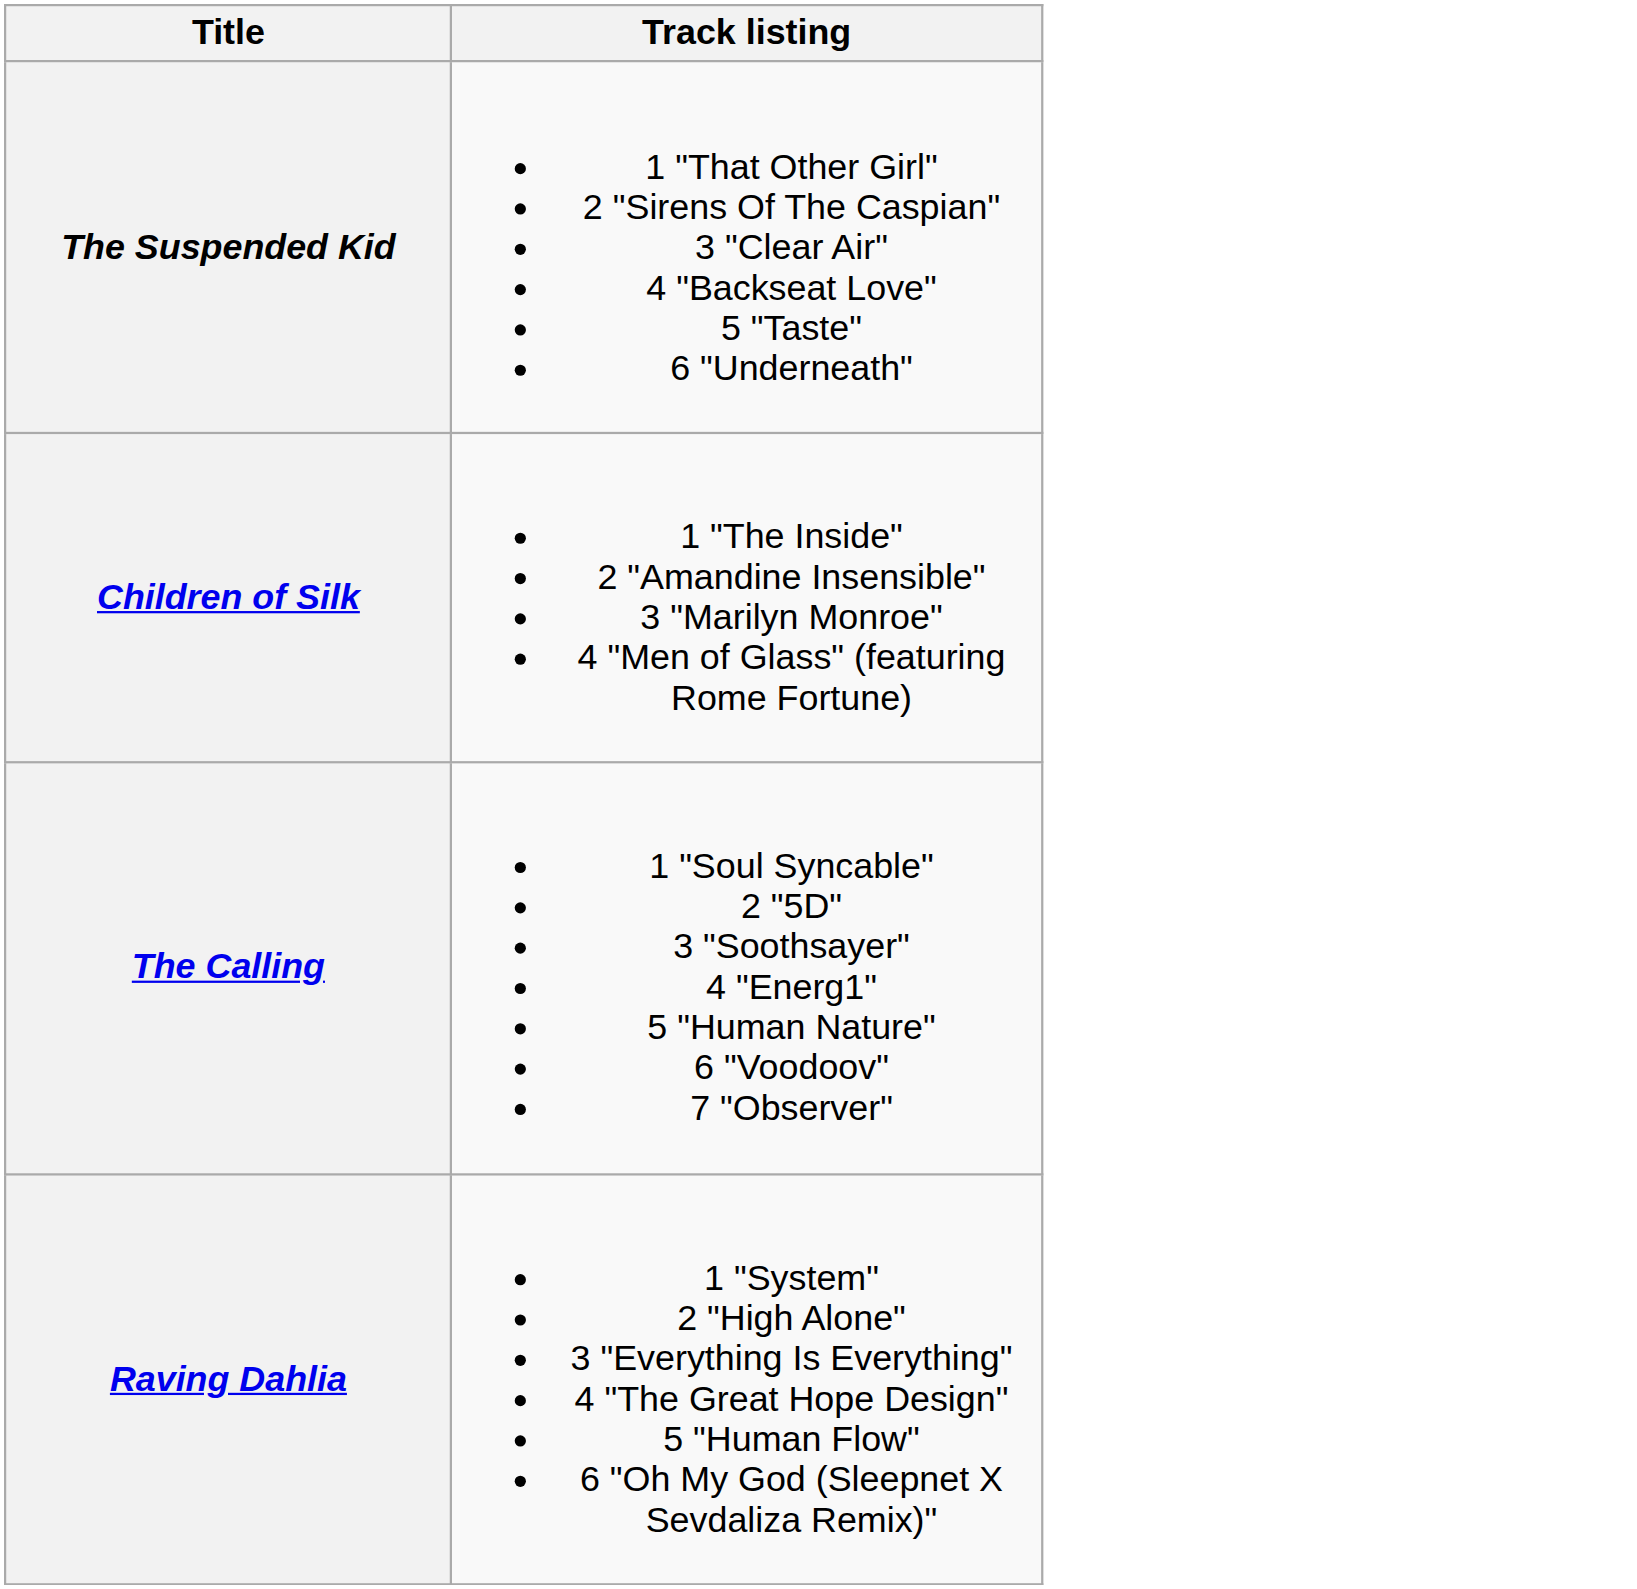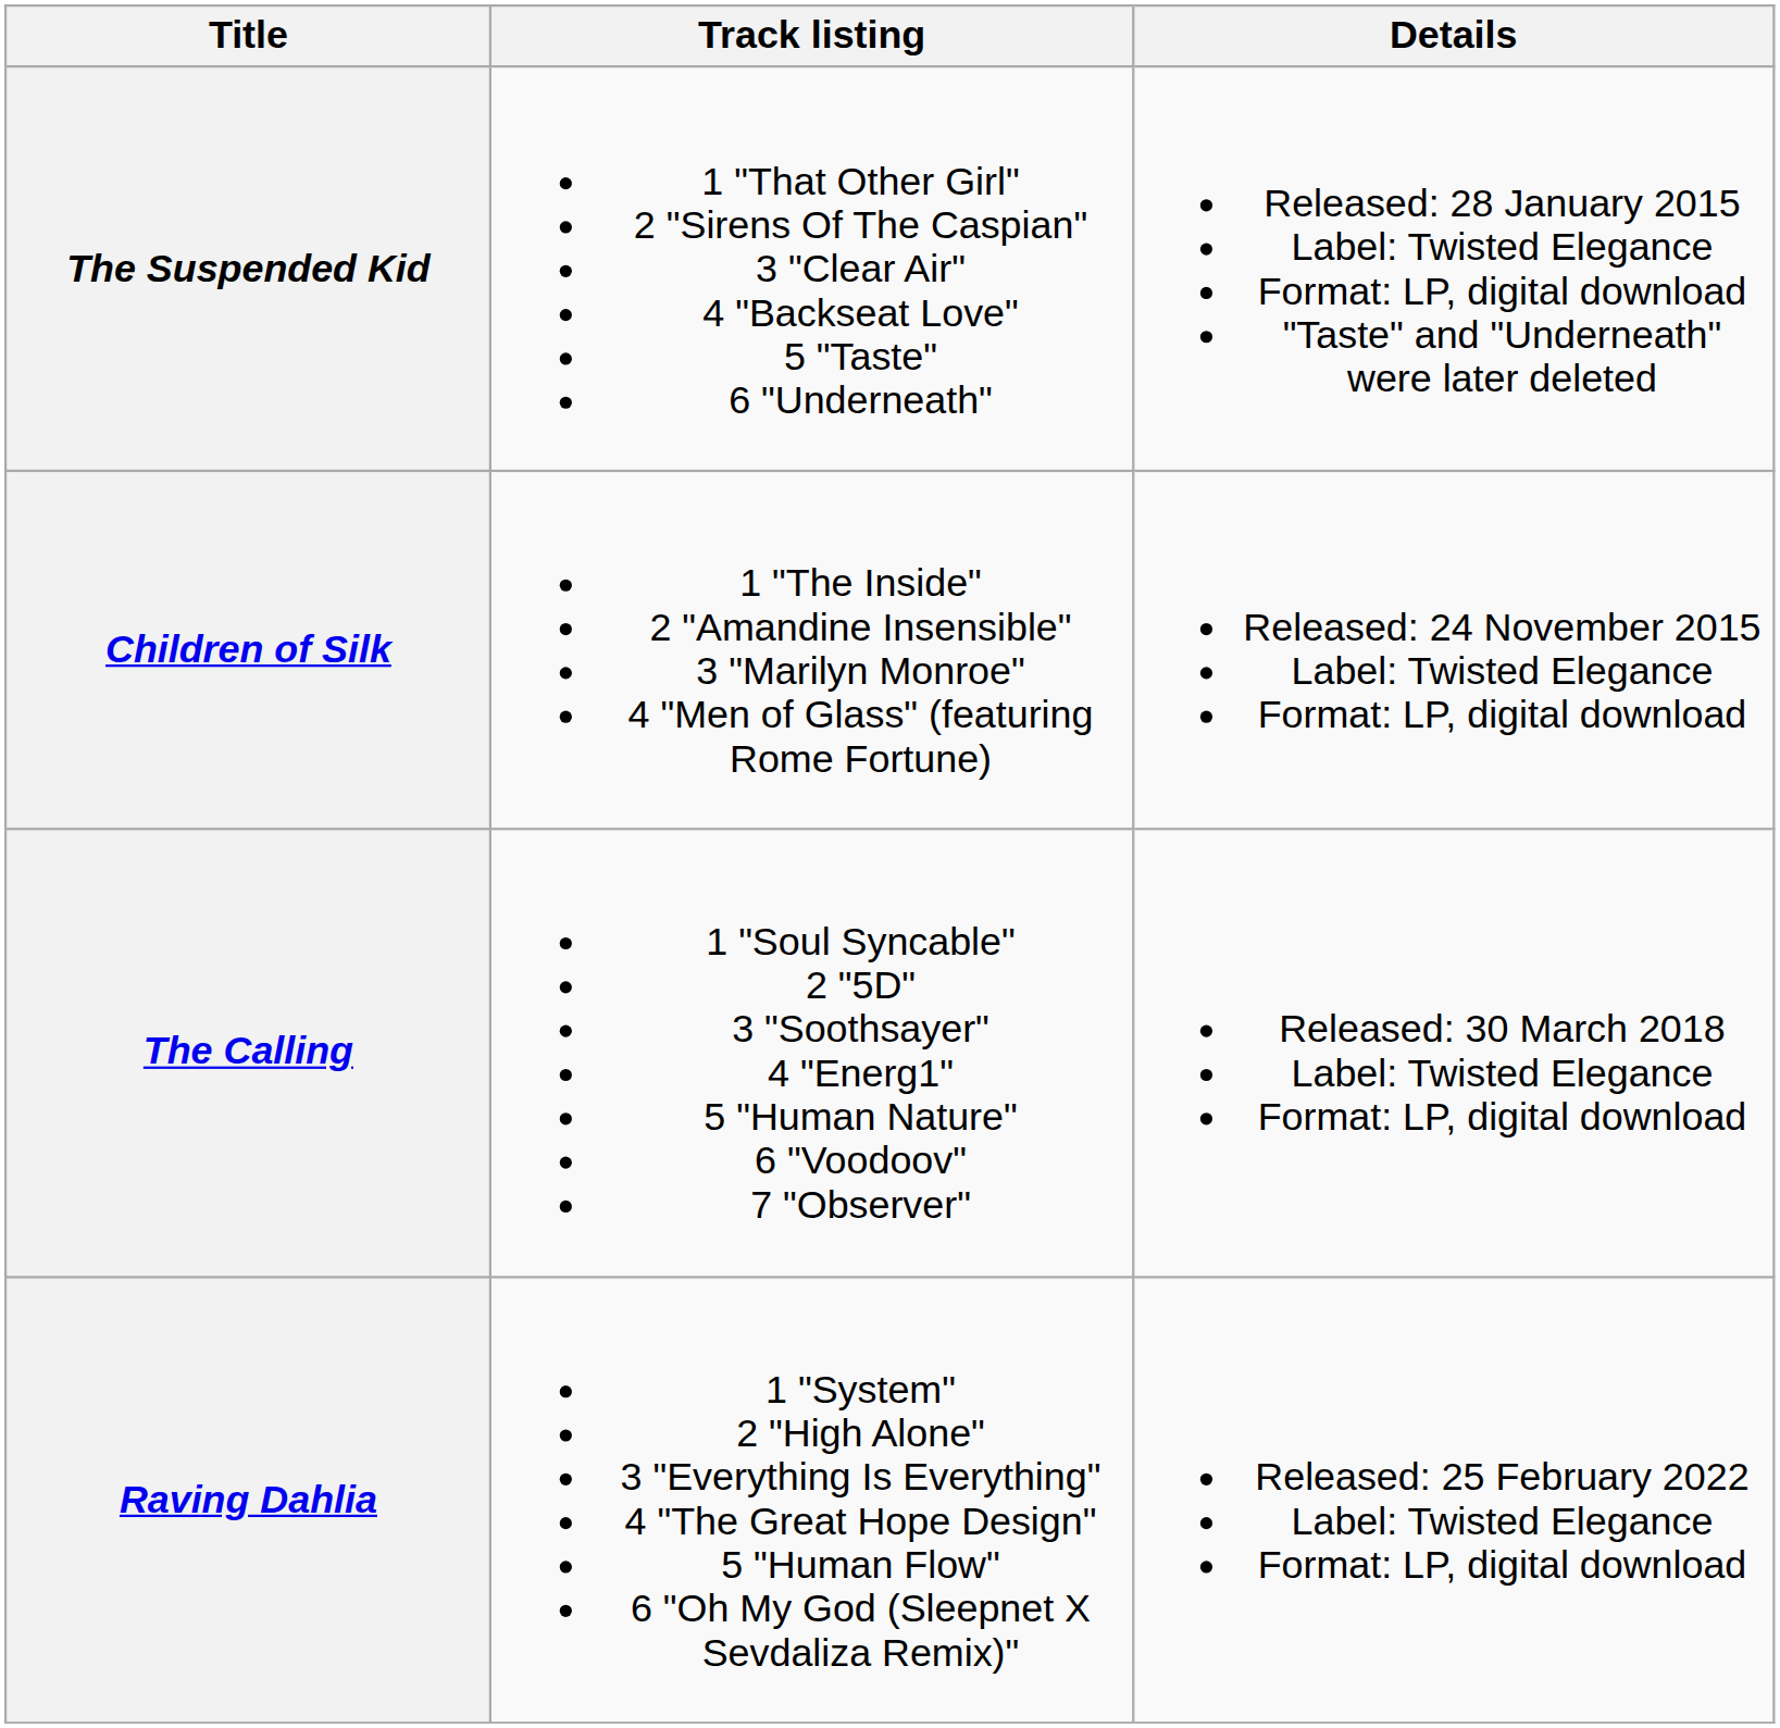+ column: Details | Released: 28 January 2015 Label: Twisted Elegance Format: LP, digital download "Taste" and "Underneath" were later deleted | Released: 24 November 2015 Label: Twisted Elegance Format: LP, digital download | Released: 30 March 2018 Label: Twisted Elegance Format: LP, digital download | Released: 25 February 2022 Label: Twisted Elegance Format: LP, digital download
